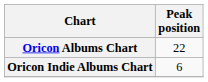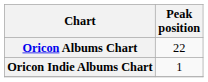Oricon Indie Albums Chart | Peak position: 6 -> 1
